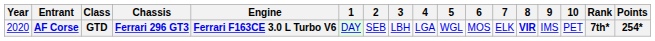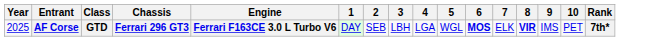- column: Points | 254*
AF Corse | Year: 2020 -> 2025
AF Corse | 6: normal -> bold
